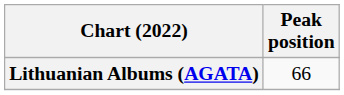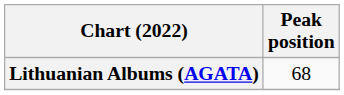Lithuanian Albums (AGATA) | Peak position: 66 -> 68
